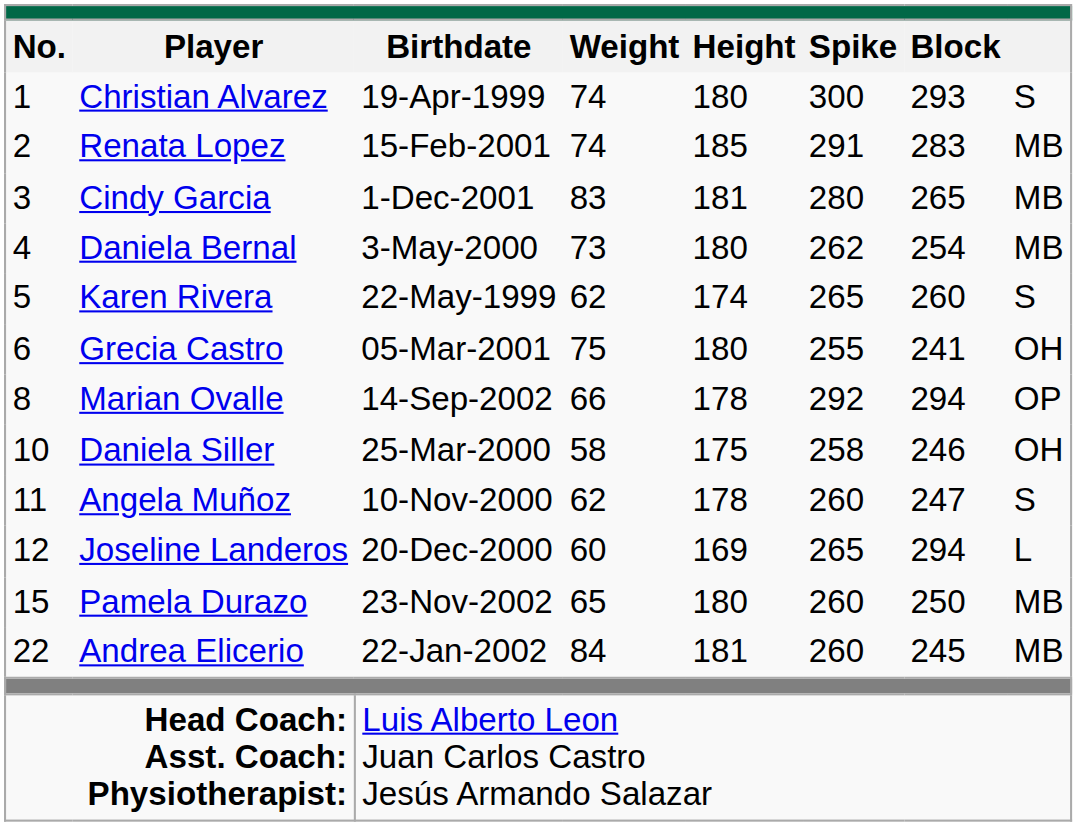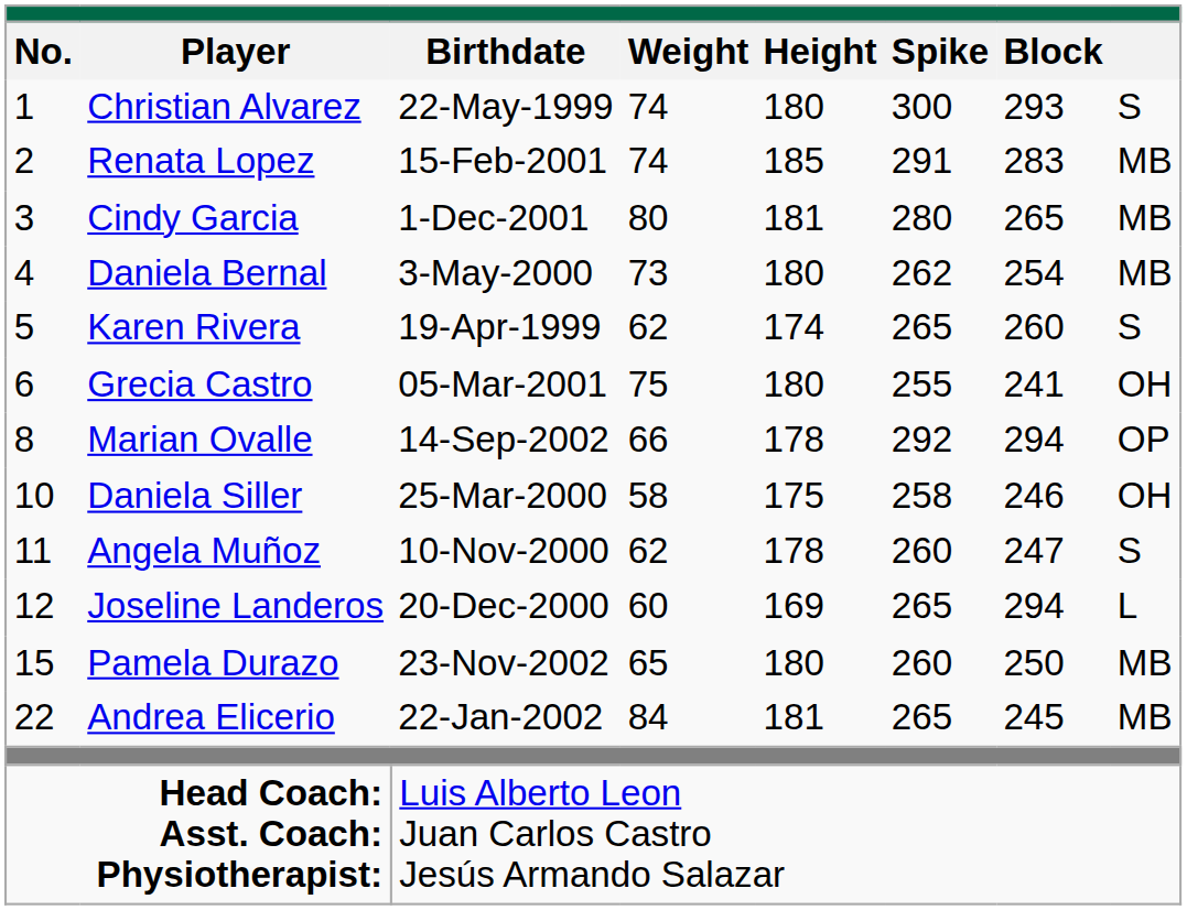Christian Alvarez | Birthdate: 19-Apr-1999 -> 22-May-1999
Cindy Garcia | Weight: 83 -> 80
Karen Rivera | Birthdate: 22-May-1999 -> 19-Apr-1999
Andrea Elicerio | Spike: 260 -> 265
